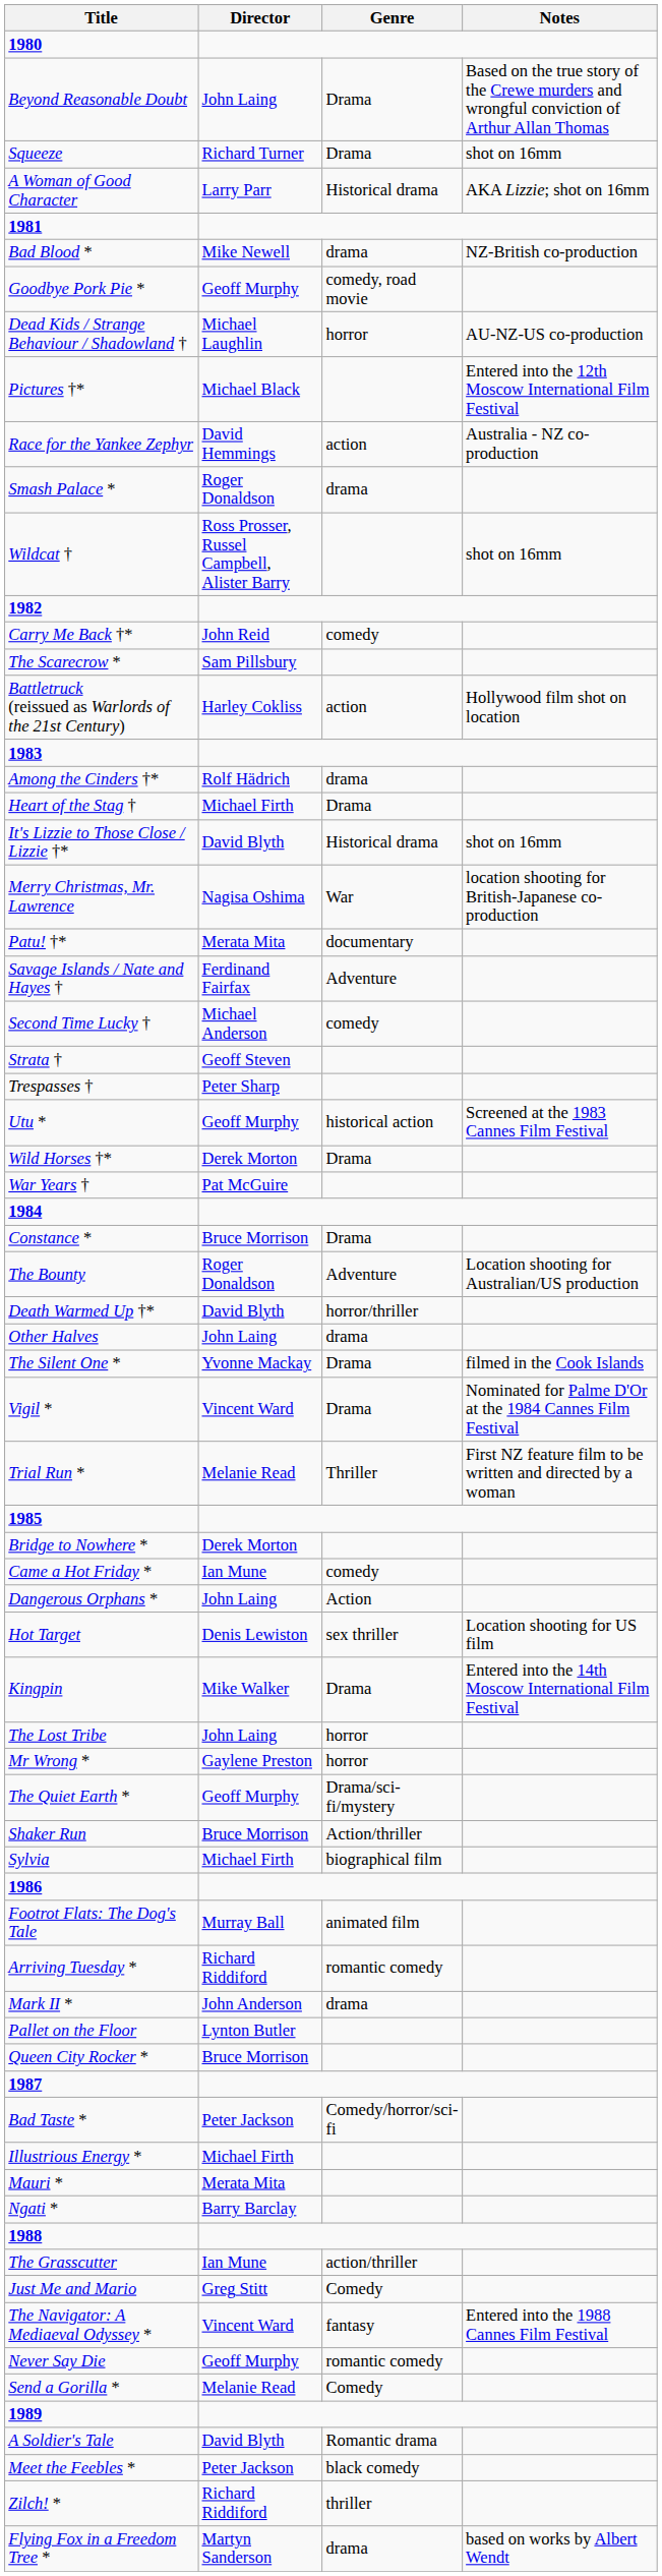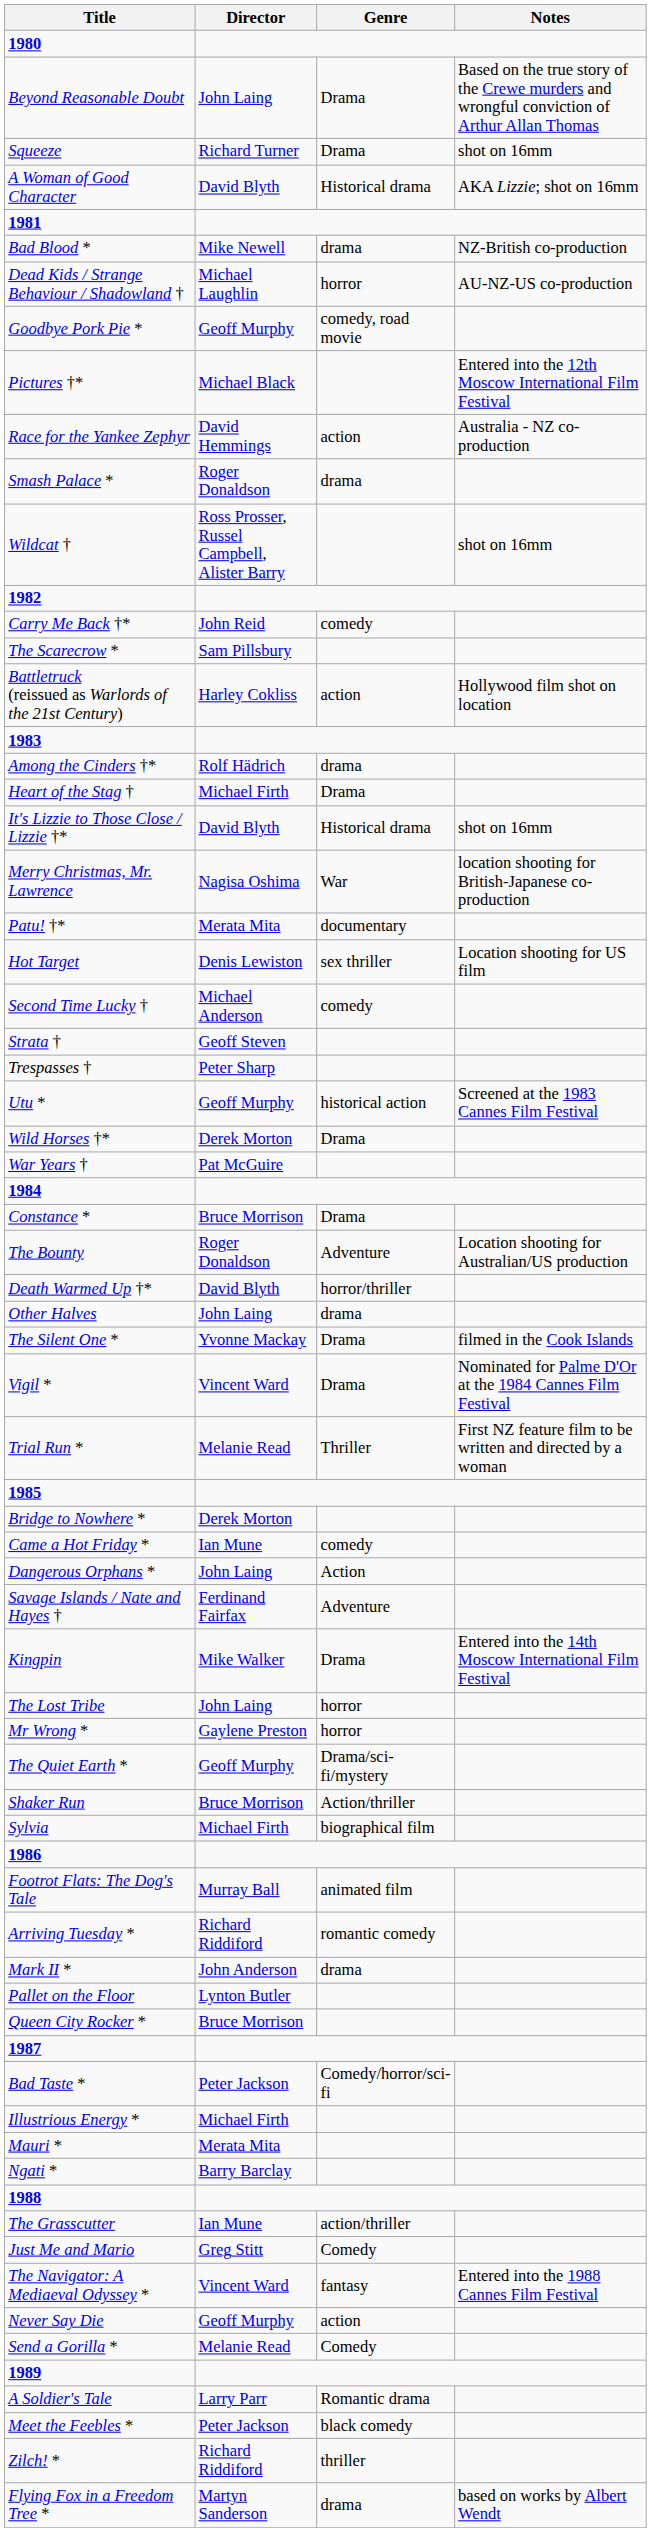A Woman of Good Character | Director: Larry Parr -> David Blyth
rows swapped: Dead Kids / Strange Behaviour / Shadowland † <-> Goodbye Pork Pie *
rows swapped: Savage Islands / Nate and Hayes † <-> Hot Target
Never Say Die | Genre: romantic comedy -> action
A Soldier's Tale | Director: David Blyth -> Larry Parr
